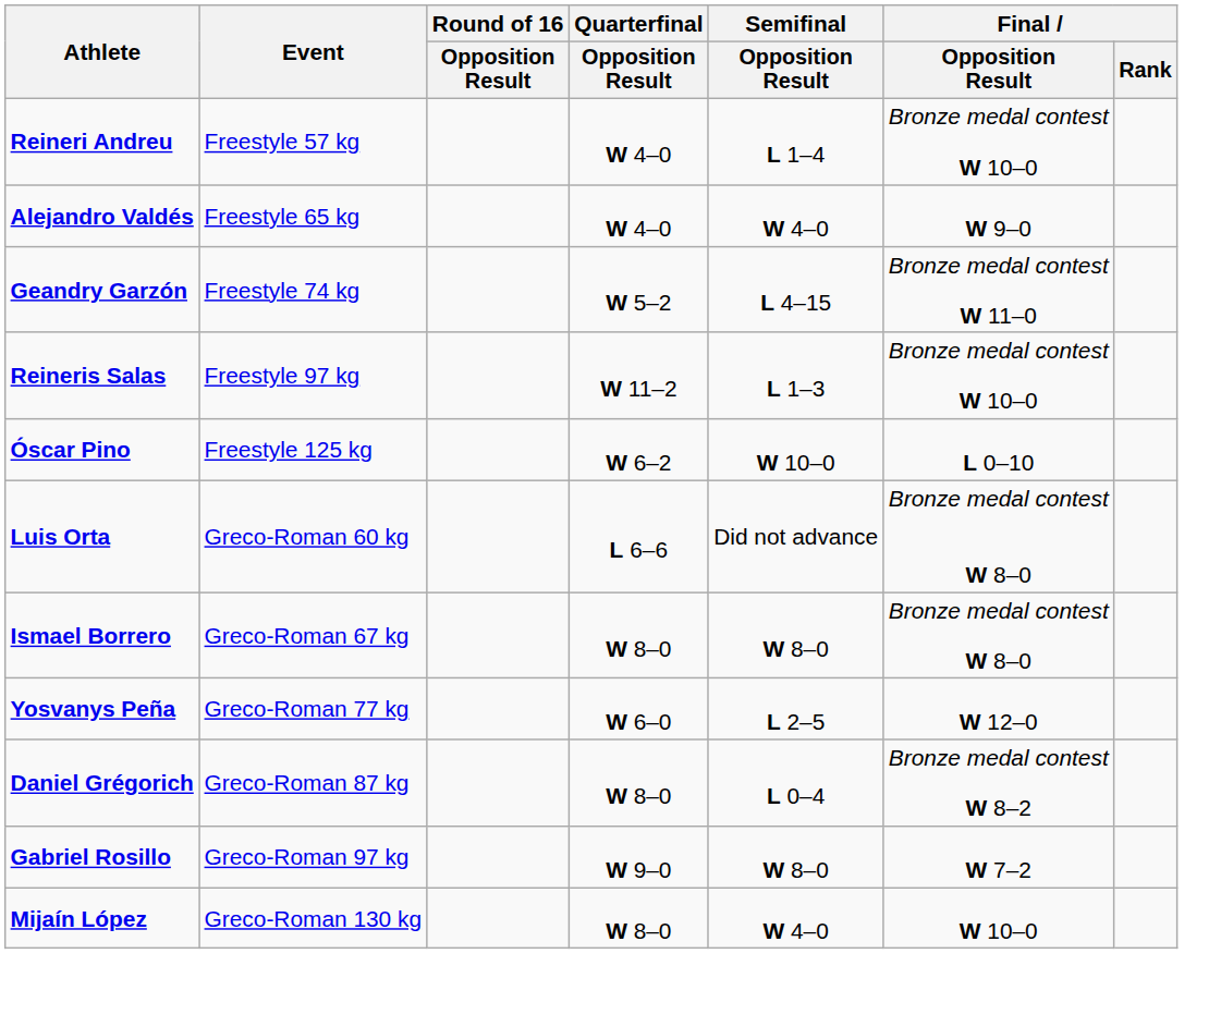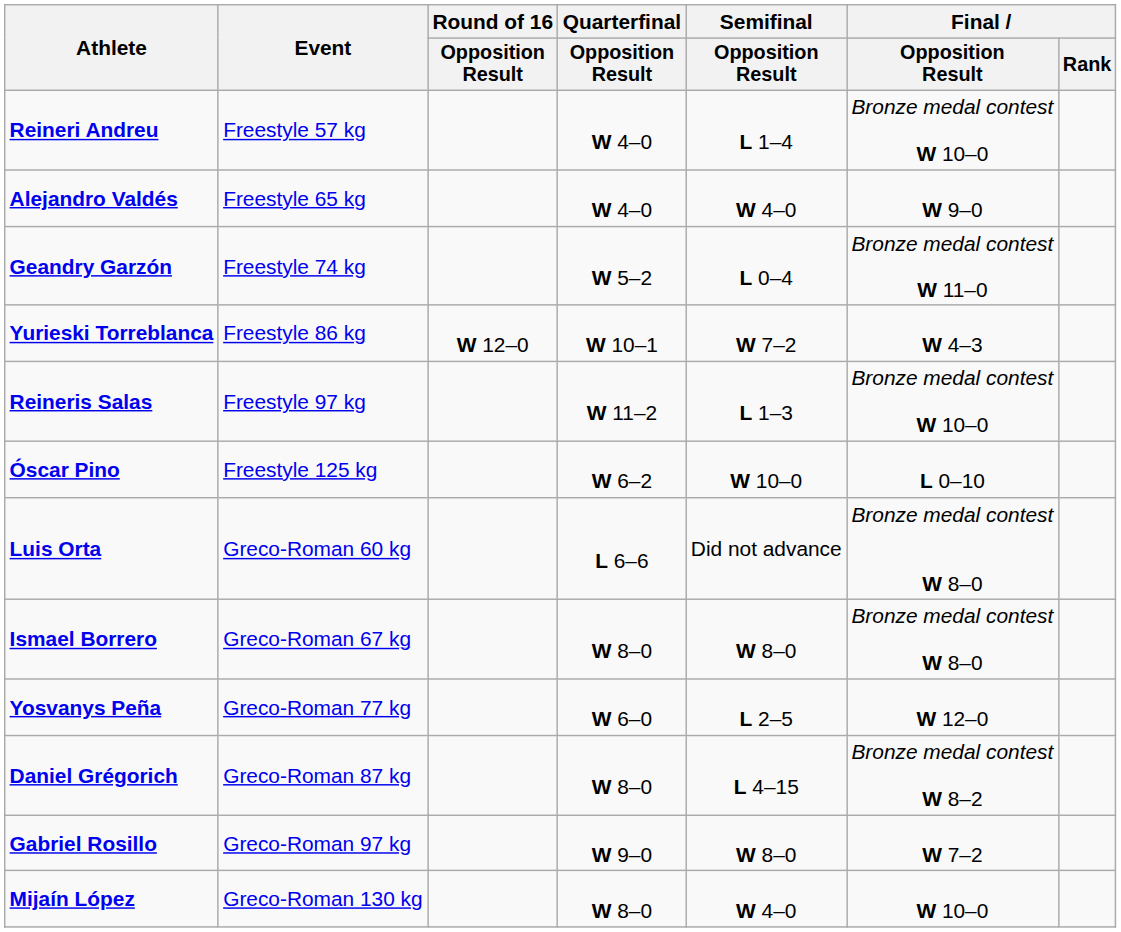Geandry Garzón | Semifinal / Opposition Result: L 4–15 -> L 0–4
+ row: Yurieski Torreblanca | Freestyle 86 kg | W 12–0 | W 10–1 | W 7–2 | W 4–3
Daniel Grégorich | Semifinal / Opposition Result: L 0–4 -> L 4–15
